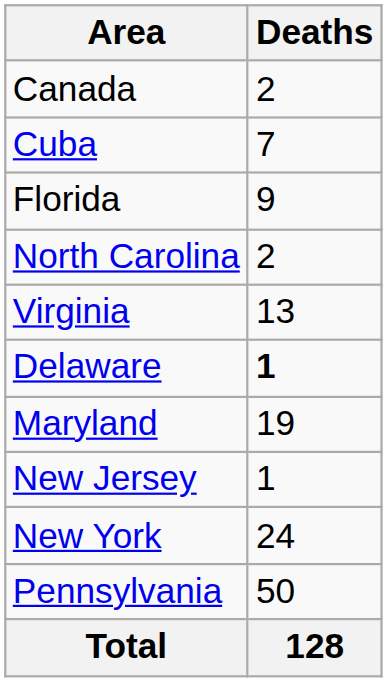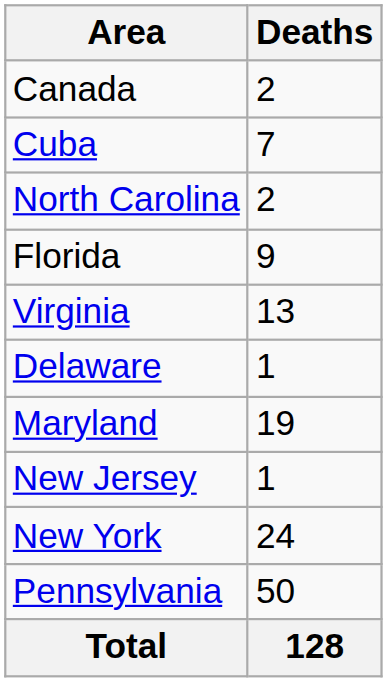rows swapped: Florida <-> North Carolina
Delaware | Deaths: bold -> normal
